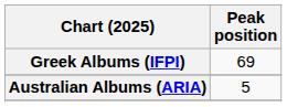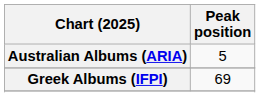rows swapped: Australian Albums (ARIA) <-> Greek Albums (IFPI)
